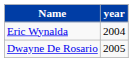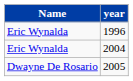+ row: Eric Wynalda | 1996
